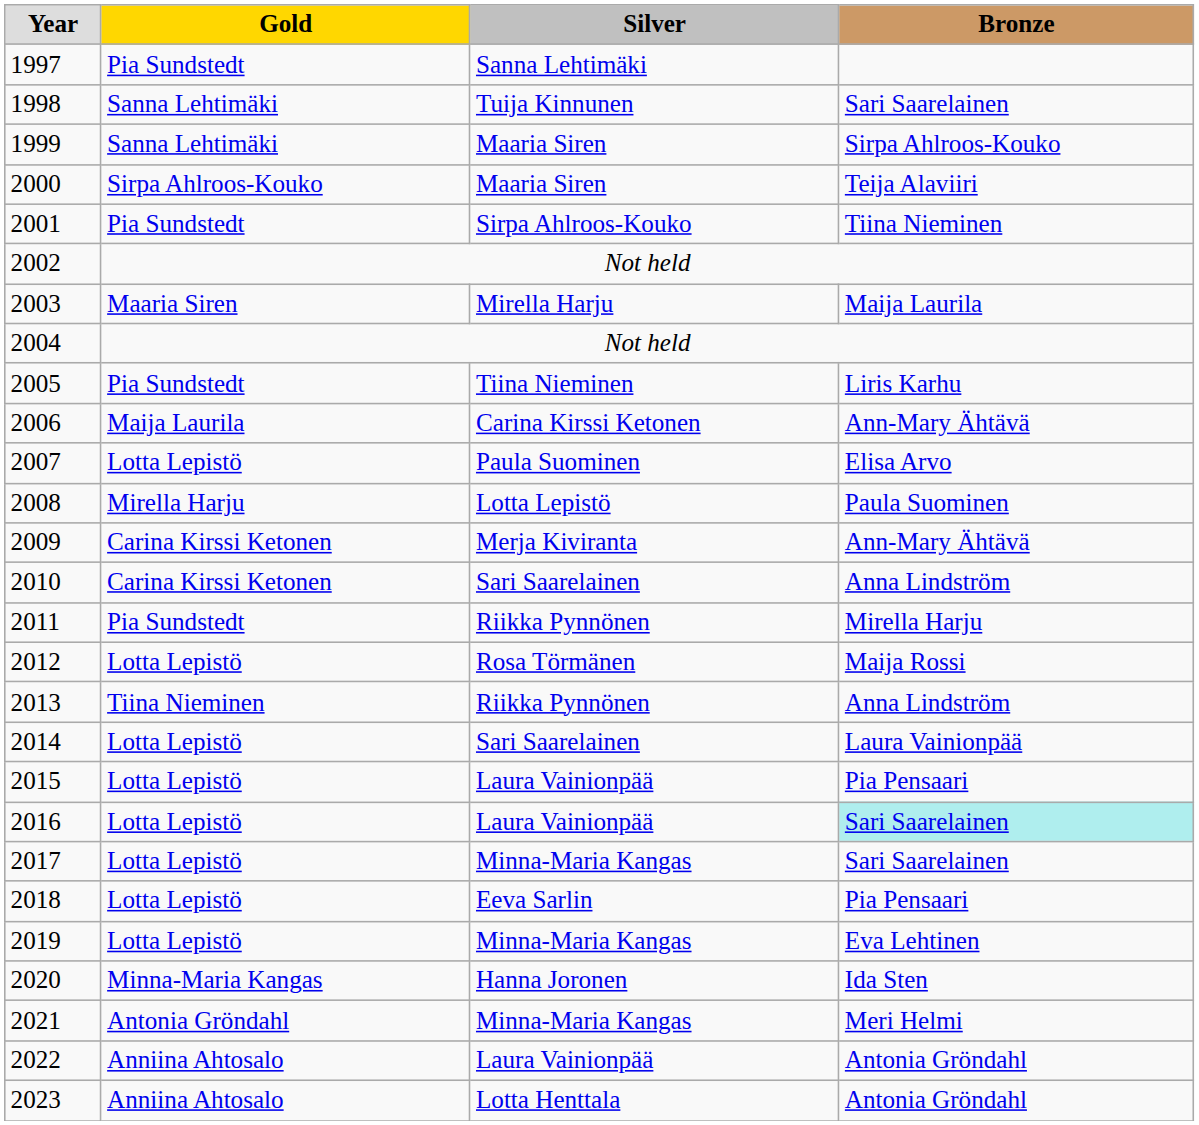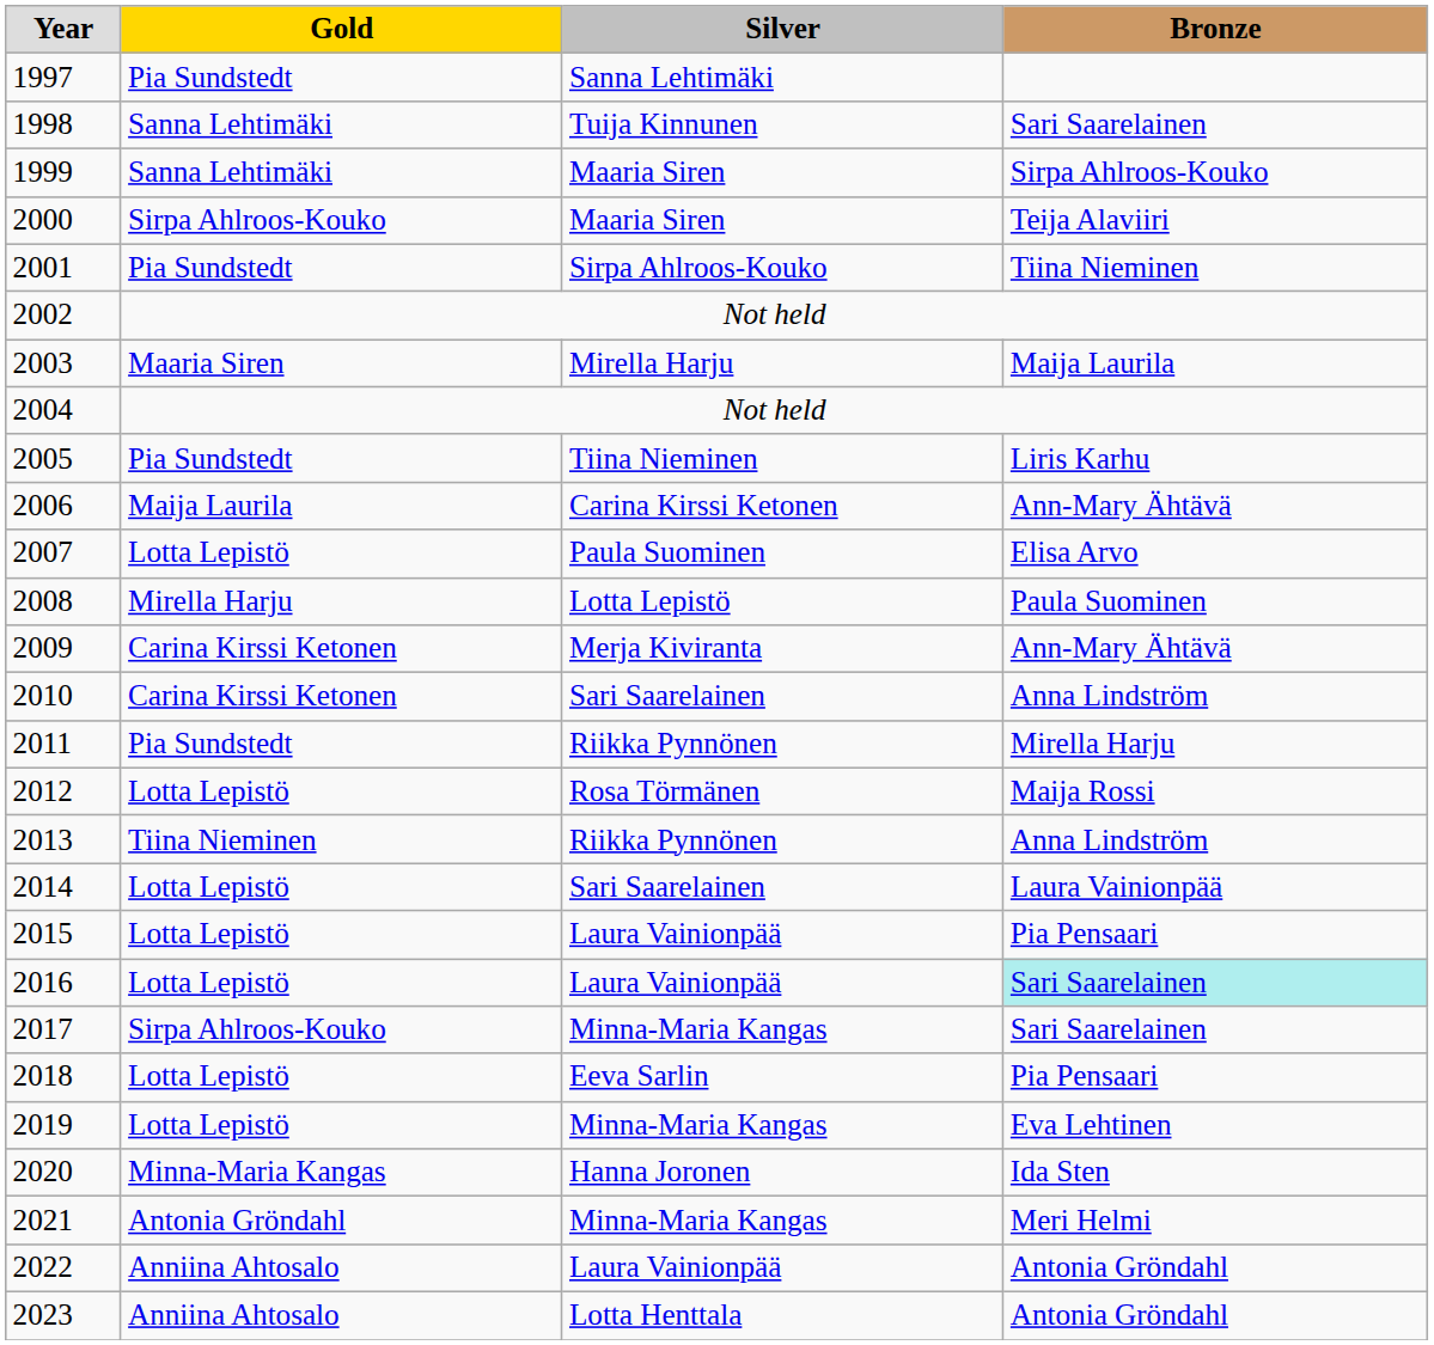2017 | Gold: Lotta Lepistö -> Sirpa Ahlroos-Kouko
